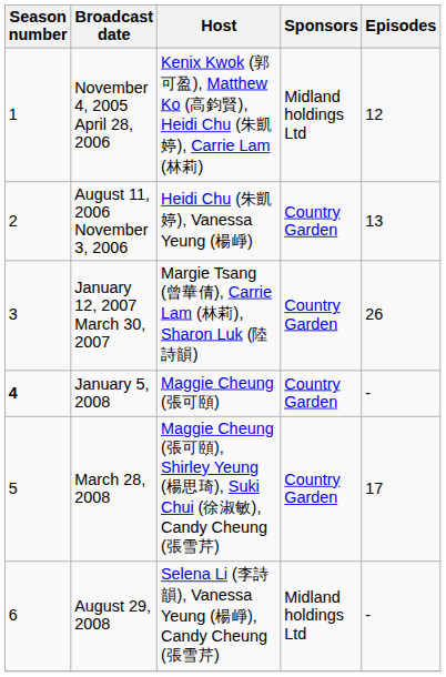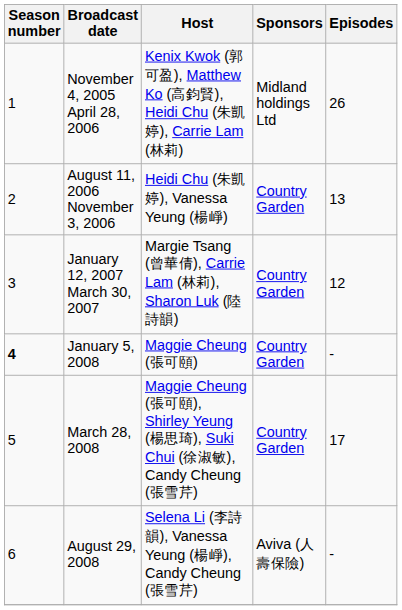November 4, 2005 April 28, 2006 | Episodes: 12 -> 26
January 12, 2007 March 30, 2007 | Episodes: 26 -> 12
August 29, 2008 | Sponsors: Midland holdings Ltd -> Aviva (人壽保險)
